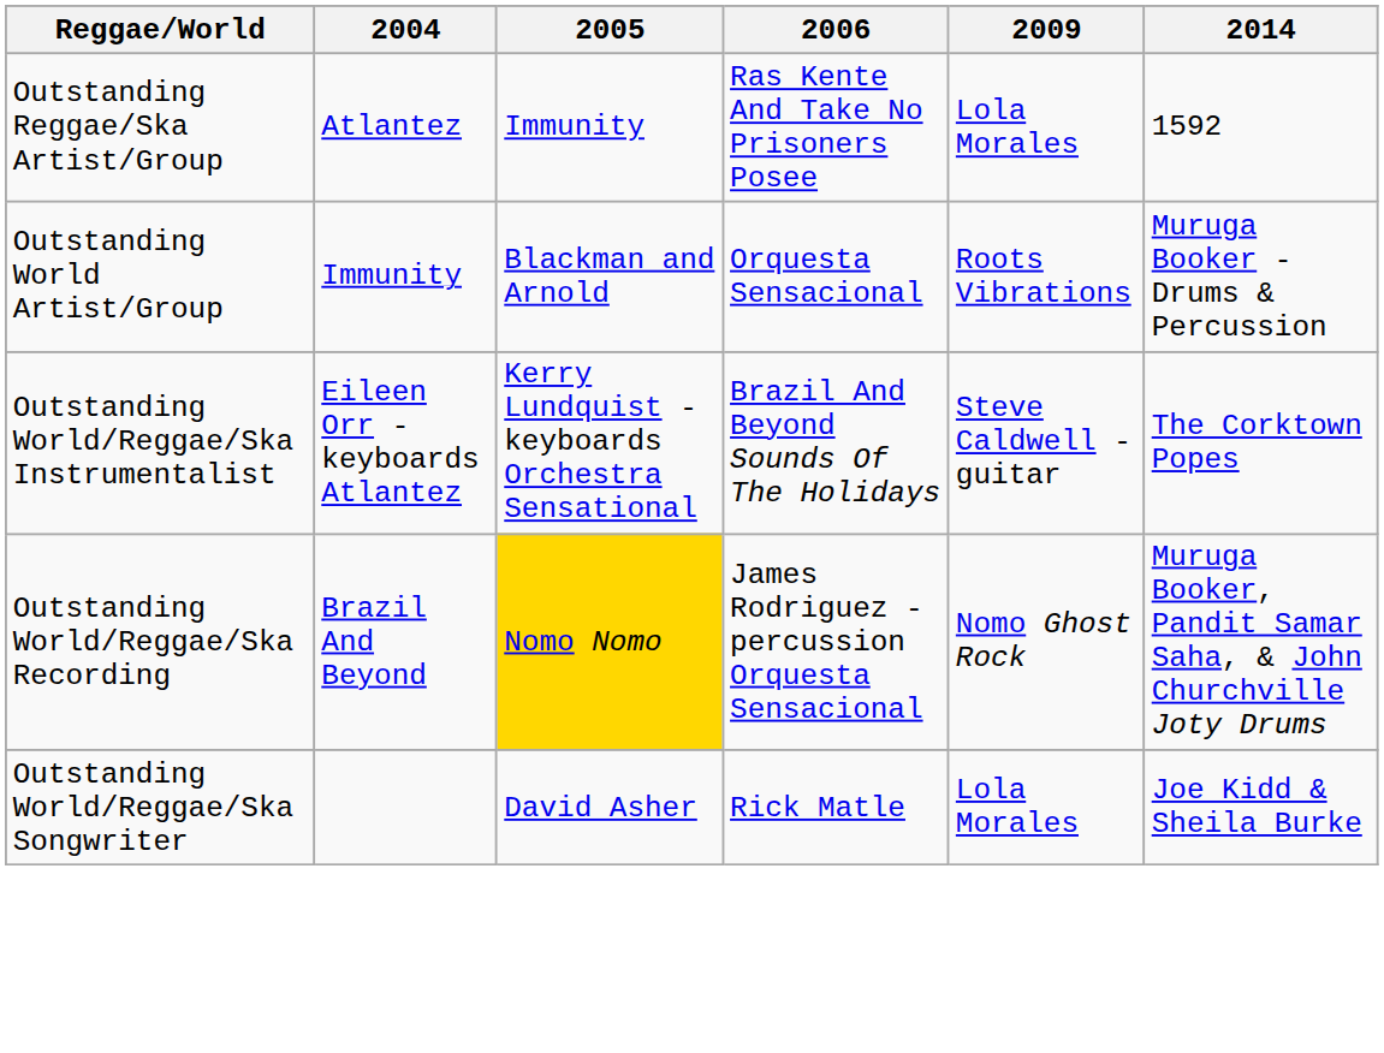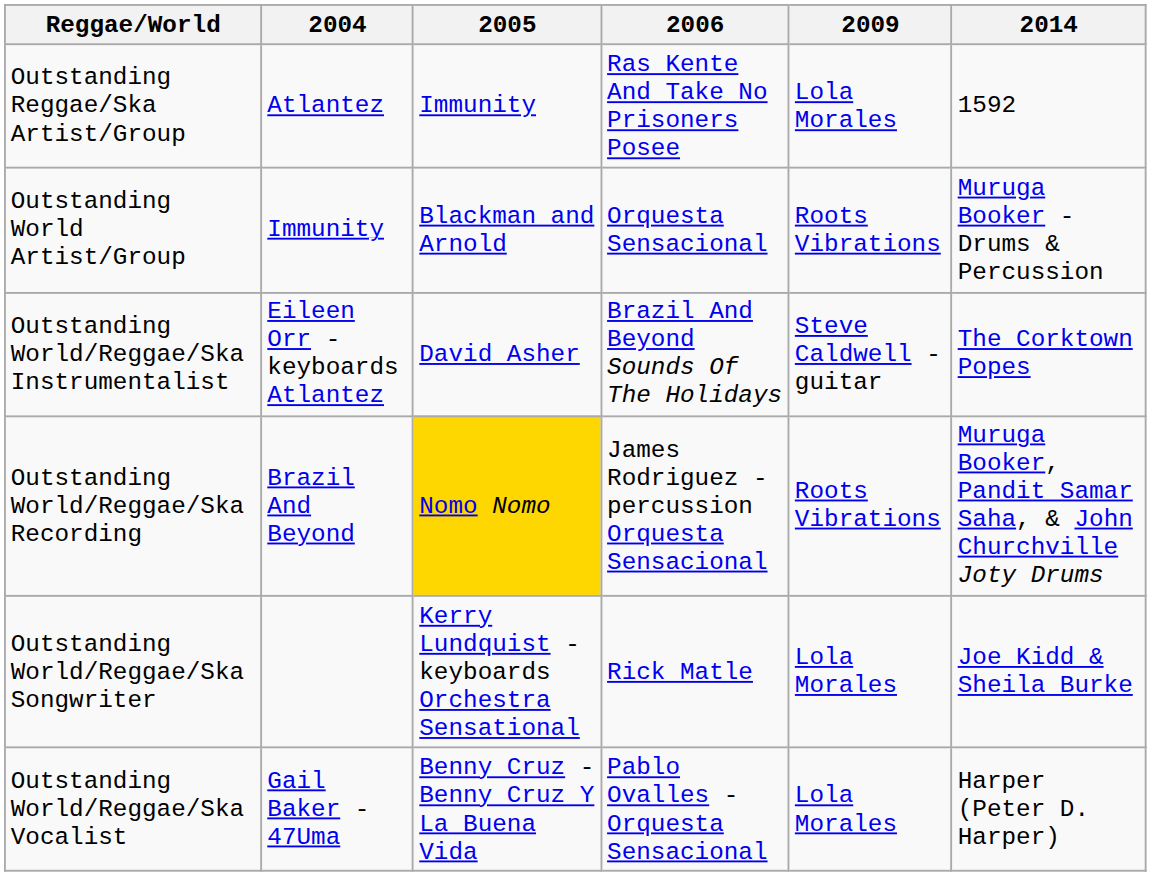Outstanding World/Reggae/Ska Instrumentalist | 2005: Kerry Lundquist - keyboards Orchestra Sensational -> David Asher
Outstanding World/Reggae/Ska Recording | 2009: Nomo Ghost Rock -> Roots Vibrations
Outstanding World/Reggae/Ska Songwriter | 2005: David Asher -> Kerry Lundquist - keyboards Orchestra Sensational
+ row: Outstanding World/Reggae/Ska Vocalist | Gail Baker - 47Uma | Benny Cruz - Benny Cruz Y La Buena Vida | Pablo Ovalles - Orquesta Sensacional | Lola Morales | Harper (Peter D. Harper)
